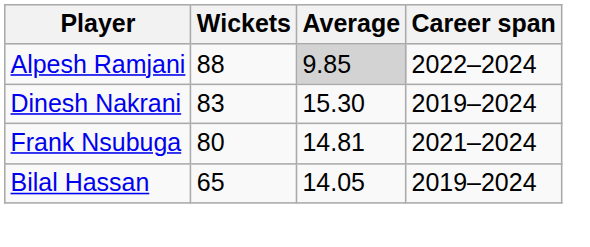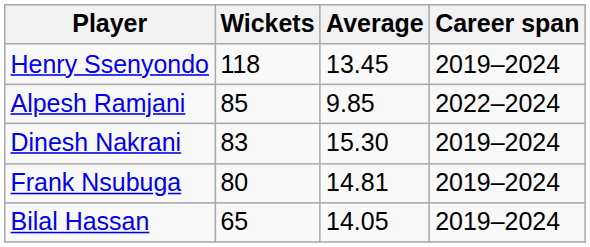+ row: Henry Ssenyondo | 118 | 13.45 | 2019–2024
Alpesh Ramjani | Wickets: 88 -> 85
Alpesh Ramjani | Average: lightgrey background -> no background
Frank Nsubuga | Career span: 2021–2024 -> 2019–2024
